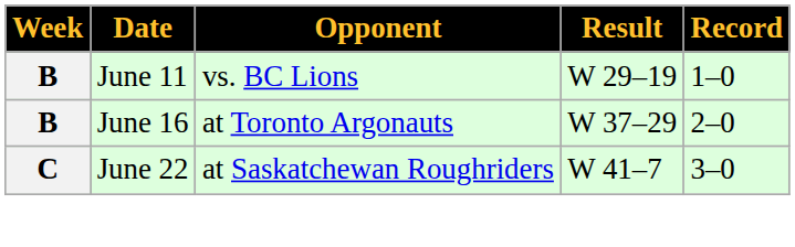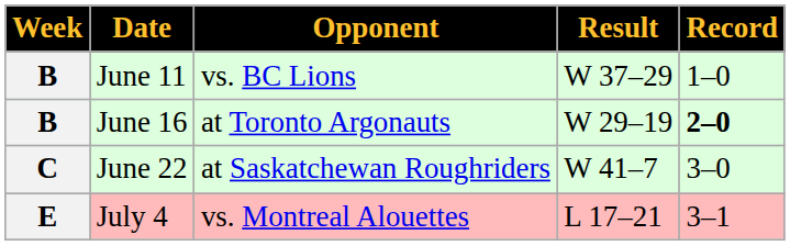June 11 | Result: W 29–19 -> W 37–29
June 16 | Result: W 37–29 -> W 29–19
June 16 | Record: normal -> bold
+ row: E | July 4 | vs. Montreal Alouettes | L 17–21 | 3–1
